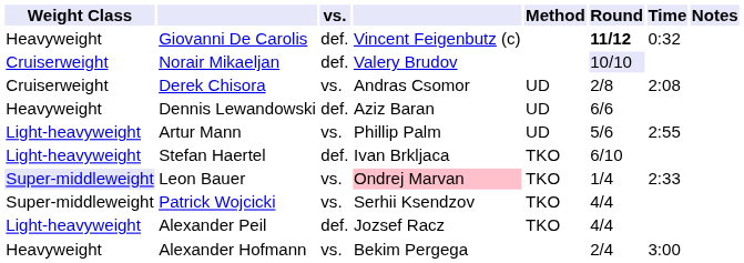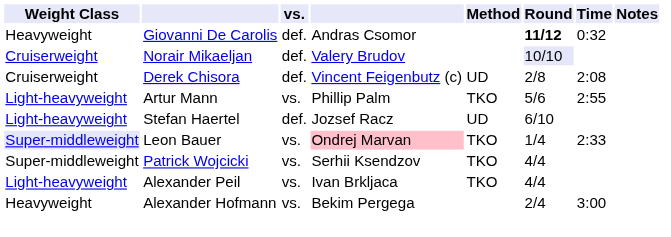Giovanni De Carolis | column 4: Vincent Feigenbutz (c) -> Andras Csomor
Derek Chisora | vs.: vs. -> def.
Derek Chisora | column 4: Andras Csomor -> Vincent Feigenbutz (c)
- row: Heavyweight | Dennis Lewandowski | def. | Aziz Baran | UD | 6/6
Artur Mann | Method: UD -> TKO
Stefan Haertel | column 4: Ivan Brkljaca -> Jozsef Racz
Stefan Haertel | Method: TKO -> UD
Alexander Peil | vs.: def. -> vs.
Alexander Peil | column 4: Jozsef Racz -> Ivan Brkljaca
